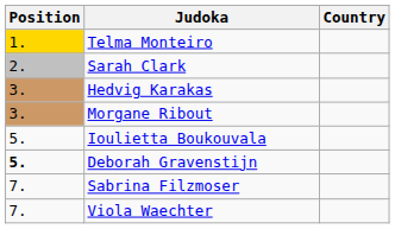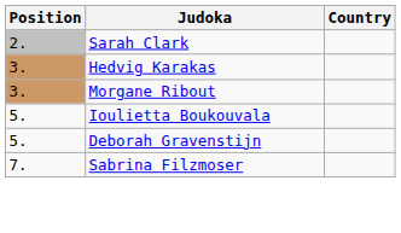- row: 1. | Telma Monteiro
Deborah Gravenstijn | Position: bold -> normal
- row: 7. | Viola Waechter
